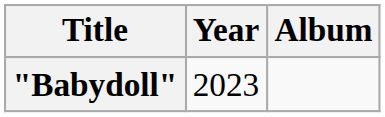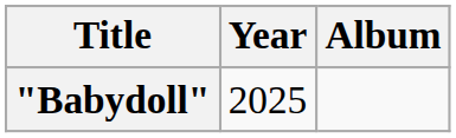"Babydoll" | Year: 2023 -> 2025
